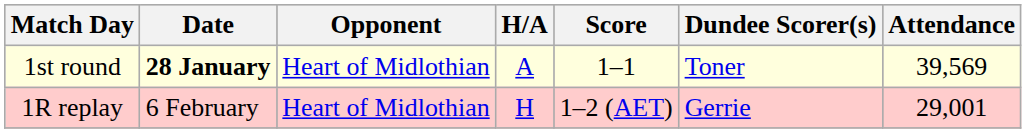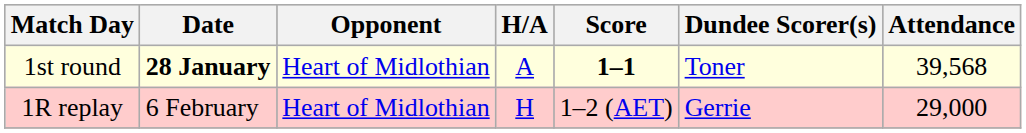1st round | Score: normal -> bold
1st round | Attendance: 39,569 -> 39,568
1R replay | Attendance: 29,001 -> 29,000
